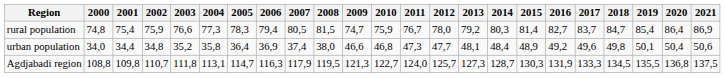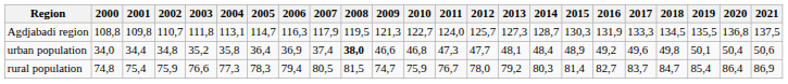rows swapped: Agdjabadi region <-> rural population
urban population | 2008: normal -> bold
